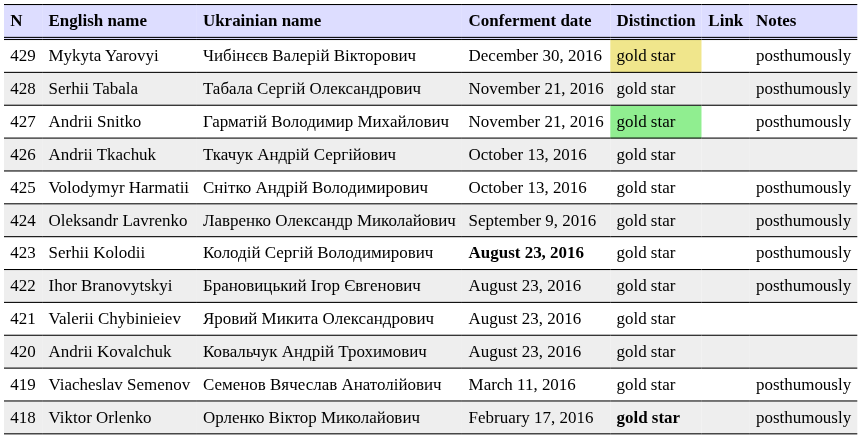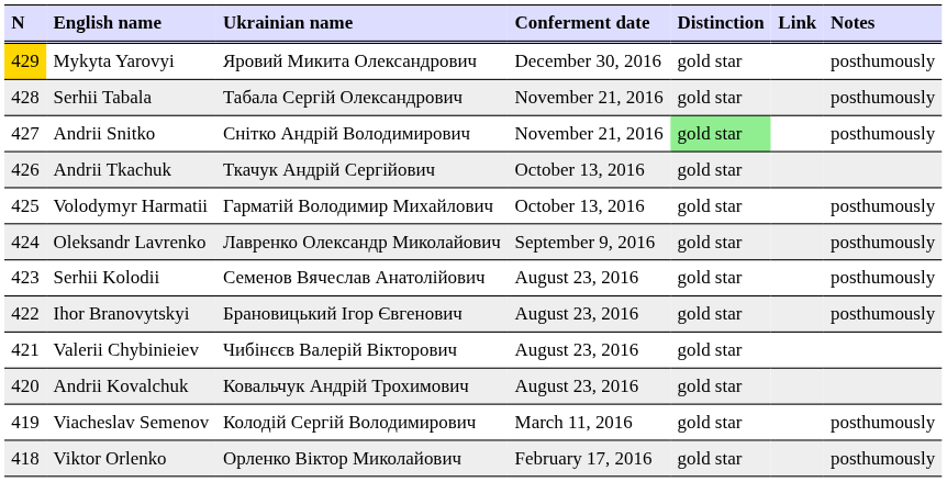Mykyta Yarovyi | N: no background -> gold background
Mykyta Yarovyi | Ukrainian name: Чибінєєв Валерій Вікторович -> Яровий Микита Олександрович
Mykyta Yarovyi | Distinction: khaki background -> no background
Andrii Snitko | Ukrainian name: Гарматій Володимир Михайлович -> Снітко Андрій Володимирович
Volodymyr Harmatii | Ukrainian name: Снітко Андрій Володимирович -> Гарматій Володимир Михайлович
Serhii Kolodii | Ukrainian name: Колодій Сергій Володимирович -> Семенов Вячеслав Анатолійович
Serhii Kolodii | Conferment date: bold -> normal
Valerii Chybinieiev | Ukrainian name: Яровий Микита Олександрович -> Чибінєєв Валерій Вікторович
Viacheslav Semenov | Ukrainian name: Семенов Вячеслав Анатолійович -> Колодій Сергій Володимирович
Viktor Orlenko | Distinction: bold -> normal
